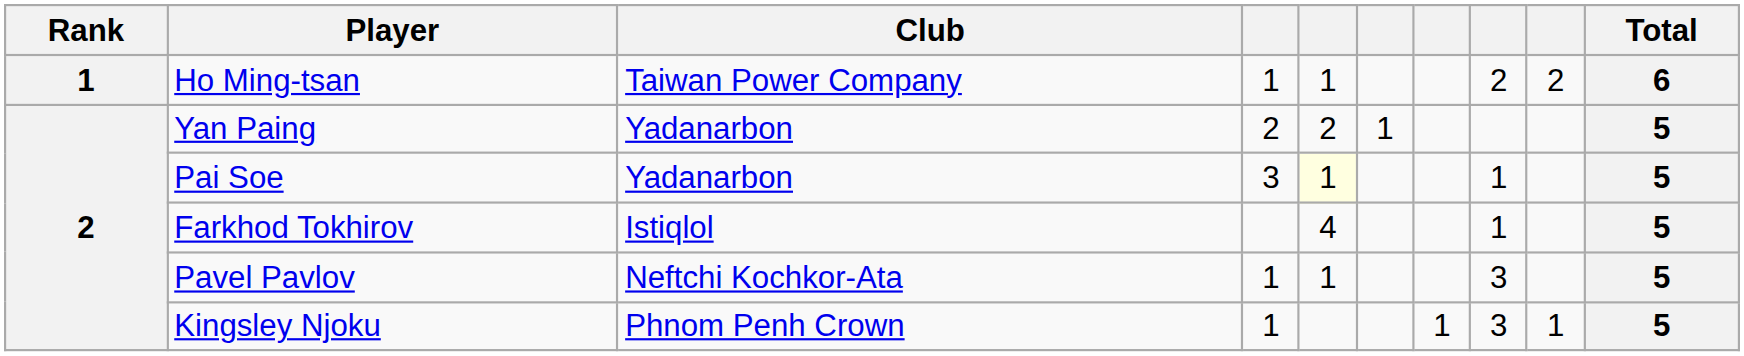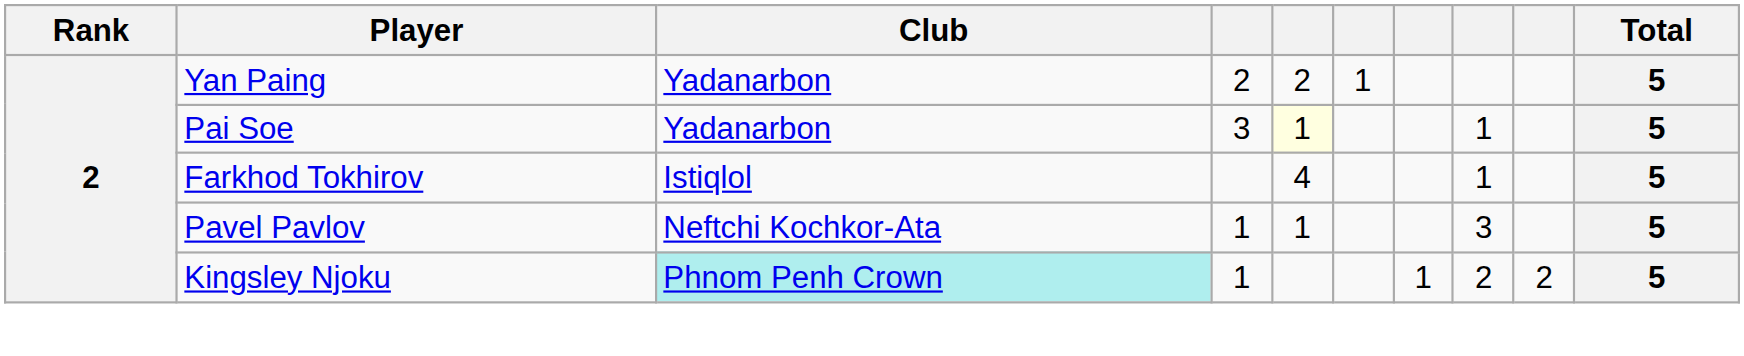- row: 1 | Ho Ming-tsan | Taiwan Power Company | 1 | 1 | 2 | 2 | 6
Kingsley Njoku | Club: no background -> paleturquoise background
Kingsley Njoku | column 8: 3 -> 2
Kingsley Njoku | column 9: 1 -> 2
